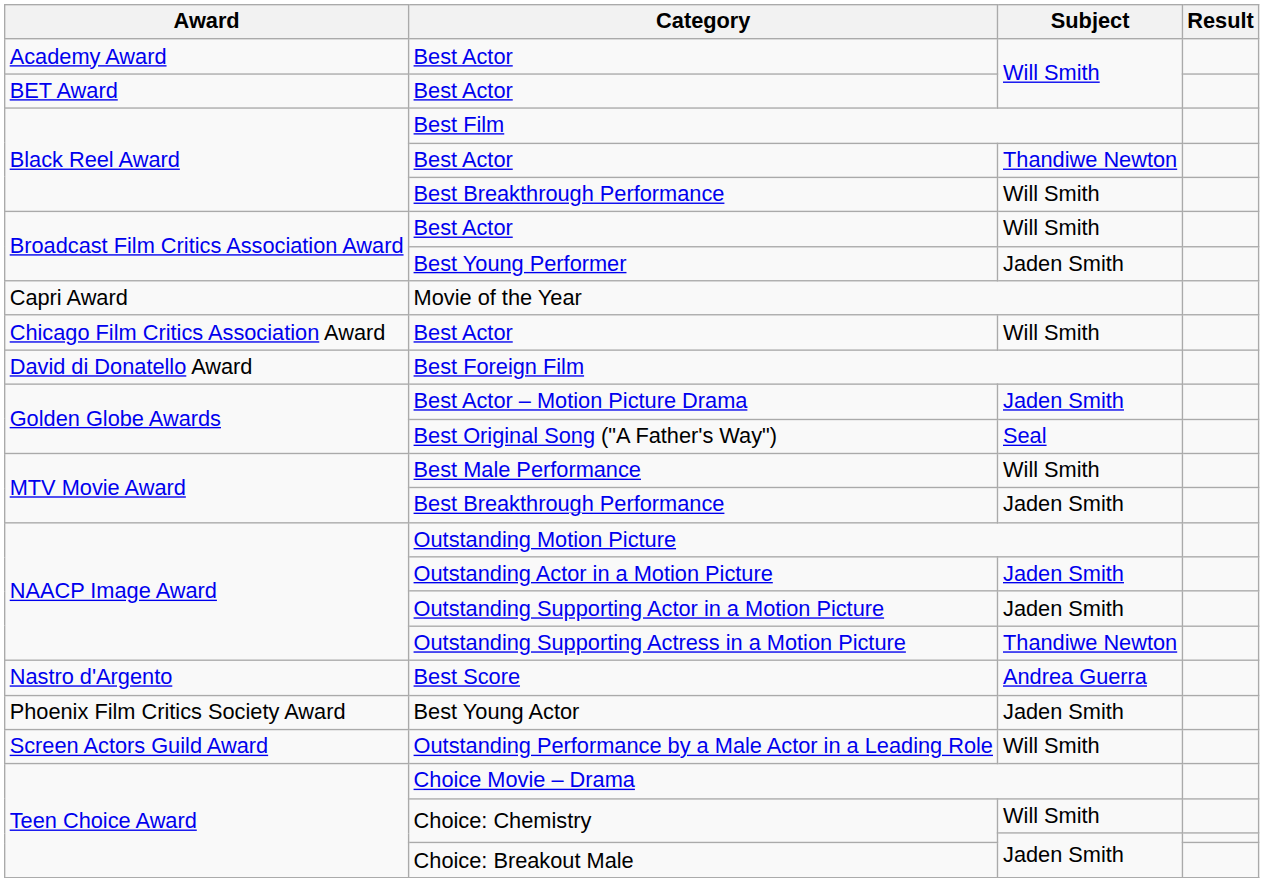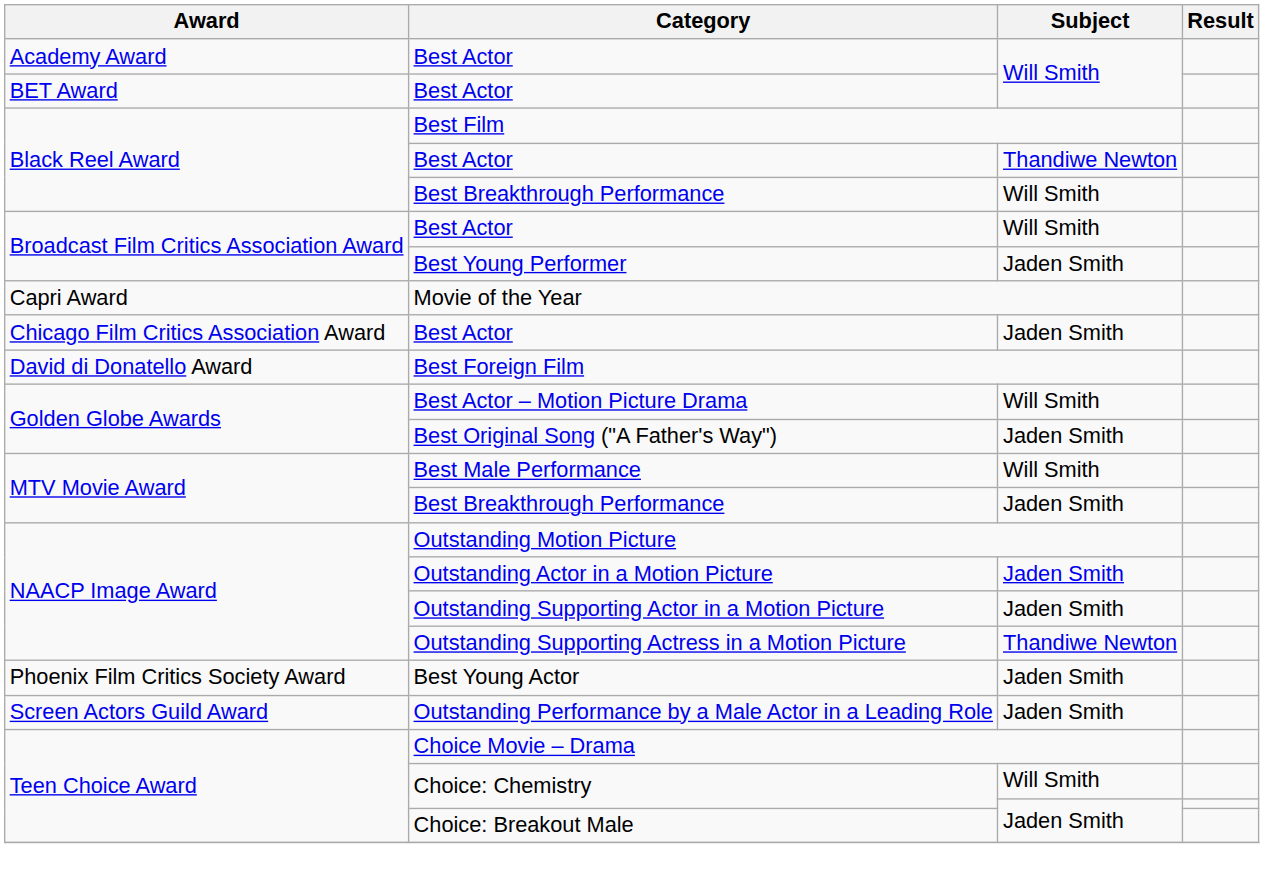Chicago Film Critics Association Award / Best Actor | Subject: Will Smith -> Jaden Smith
Best Actor – Motion Picture Drama | Subject: Jaden Smith -> Will Smith
Best Original Song ("A Father's Way") | Subject: Seal -> Jaden Smith
- row: Nastro d'Argento | Best Score | Andrea Guerra
Outstanding Performance by a Male Actor in a Leading Role | Subject: Will Smith -> Jaden Smith
